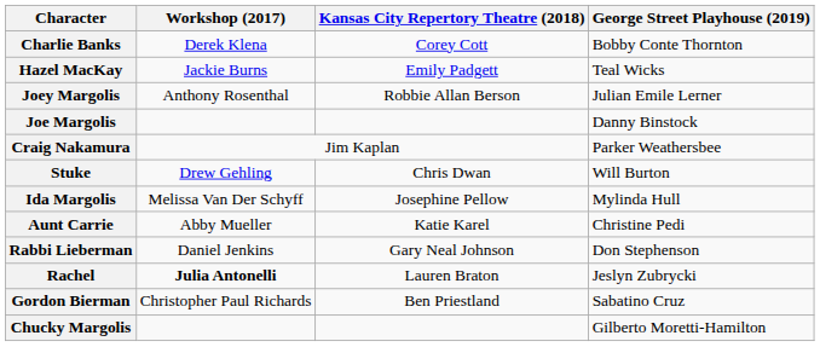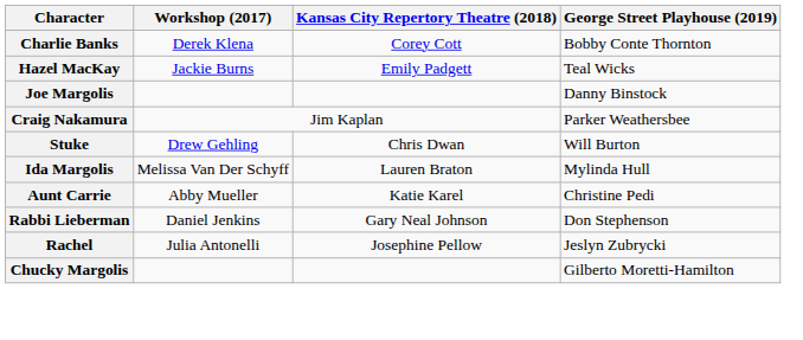- row: Joey Margolis | Anthony Rosenthal | Robbie Allan Berson | Julian Emile Lerner
Ida Margolis | Kansas City Repertory Theatre (2018): Josephine Pellow -> Lauren Braton
Rachel | Workshop (2017): bold -> normal
Rachel | Kansas City Repertory Theatre (2018): Lauren Braton -> Josephine Pellow
- row: Gordon Bierman | Christopher Paul Richards | Ben Priestland | Sabatino Cruz
